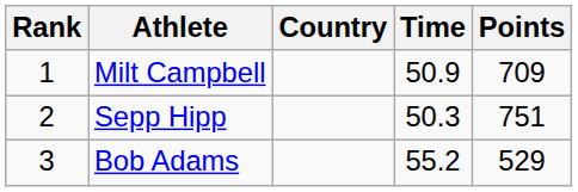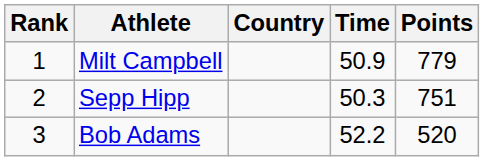Milt Campbell | Points: 709 -> 779
Bob Adams | Time: 55.2 -> 52.2
Bob Adams | Points: 529 -> 520
